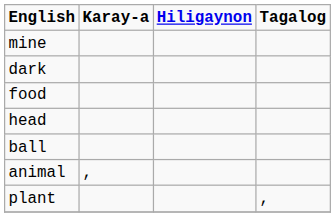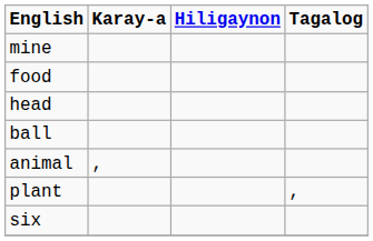- row: dark
+ row: six
